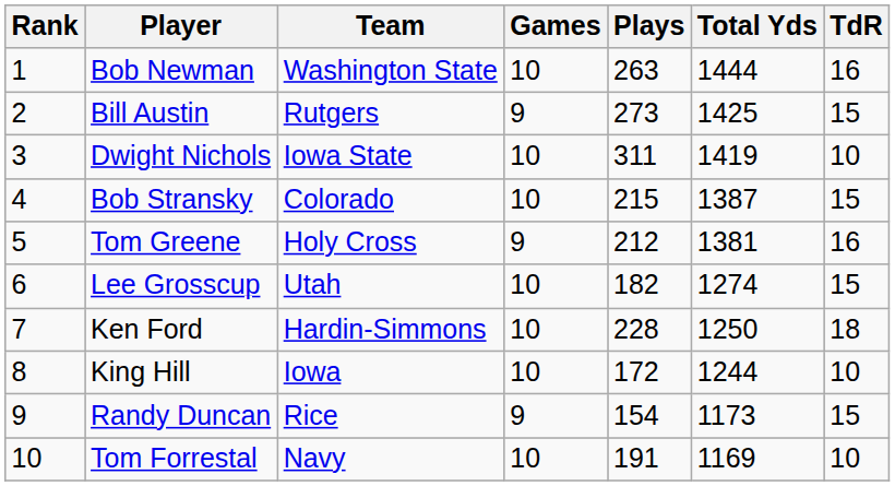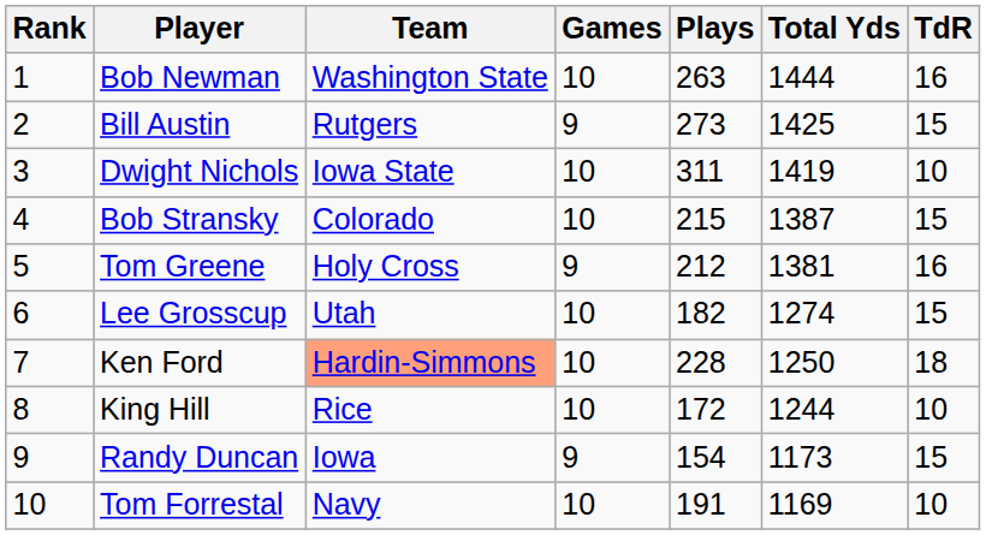Ken Ford | Team: no background -> lightsalmon background
King Hill | Team: Iowa -> Rice
Randy Duncan | Team: Rice -> Iowa
